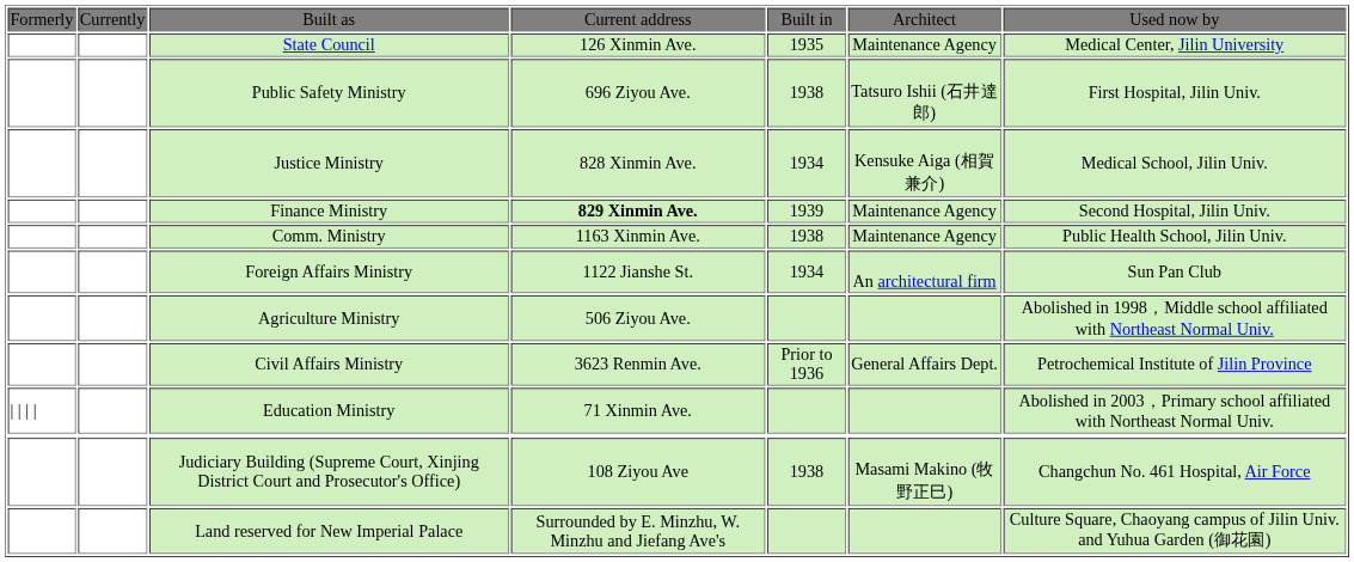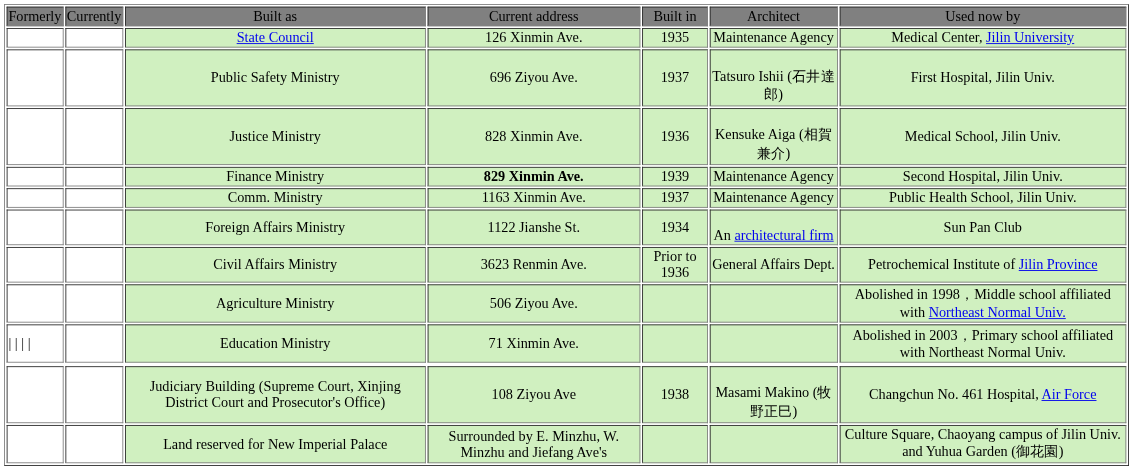Public Safety Ministry | column 5: 1938 -> 1937
Justice Ministry | column 5: 1934 -> 1936
Comm. Ministry | column 5: 1938 -> 1937
rows swapped: Civil Affairs Ministry <-> Agriculture Ministry
